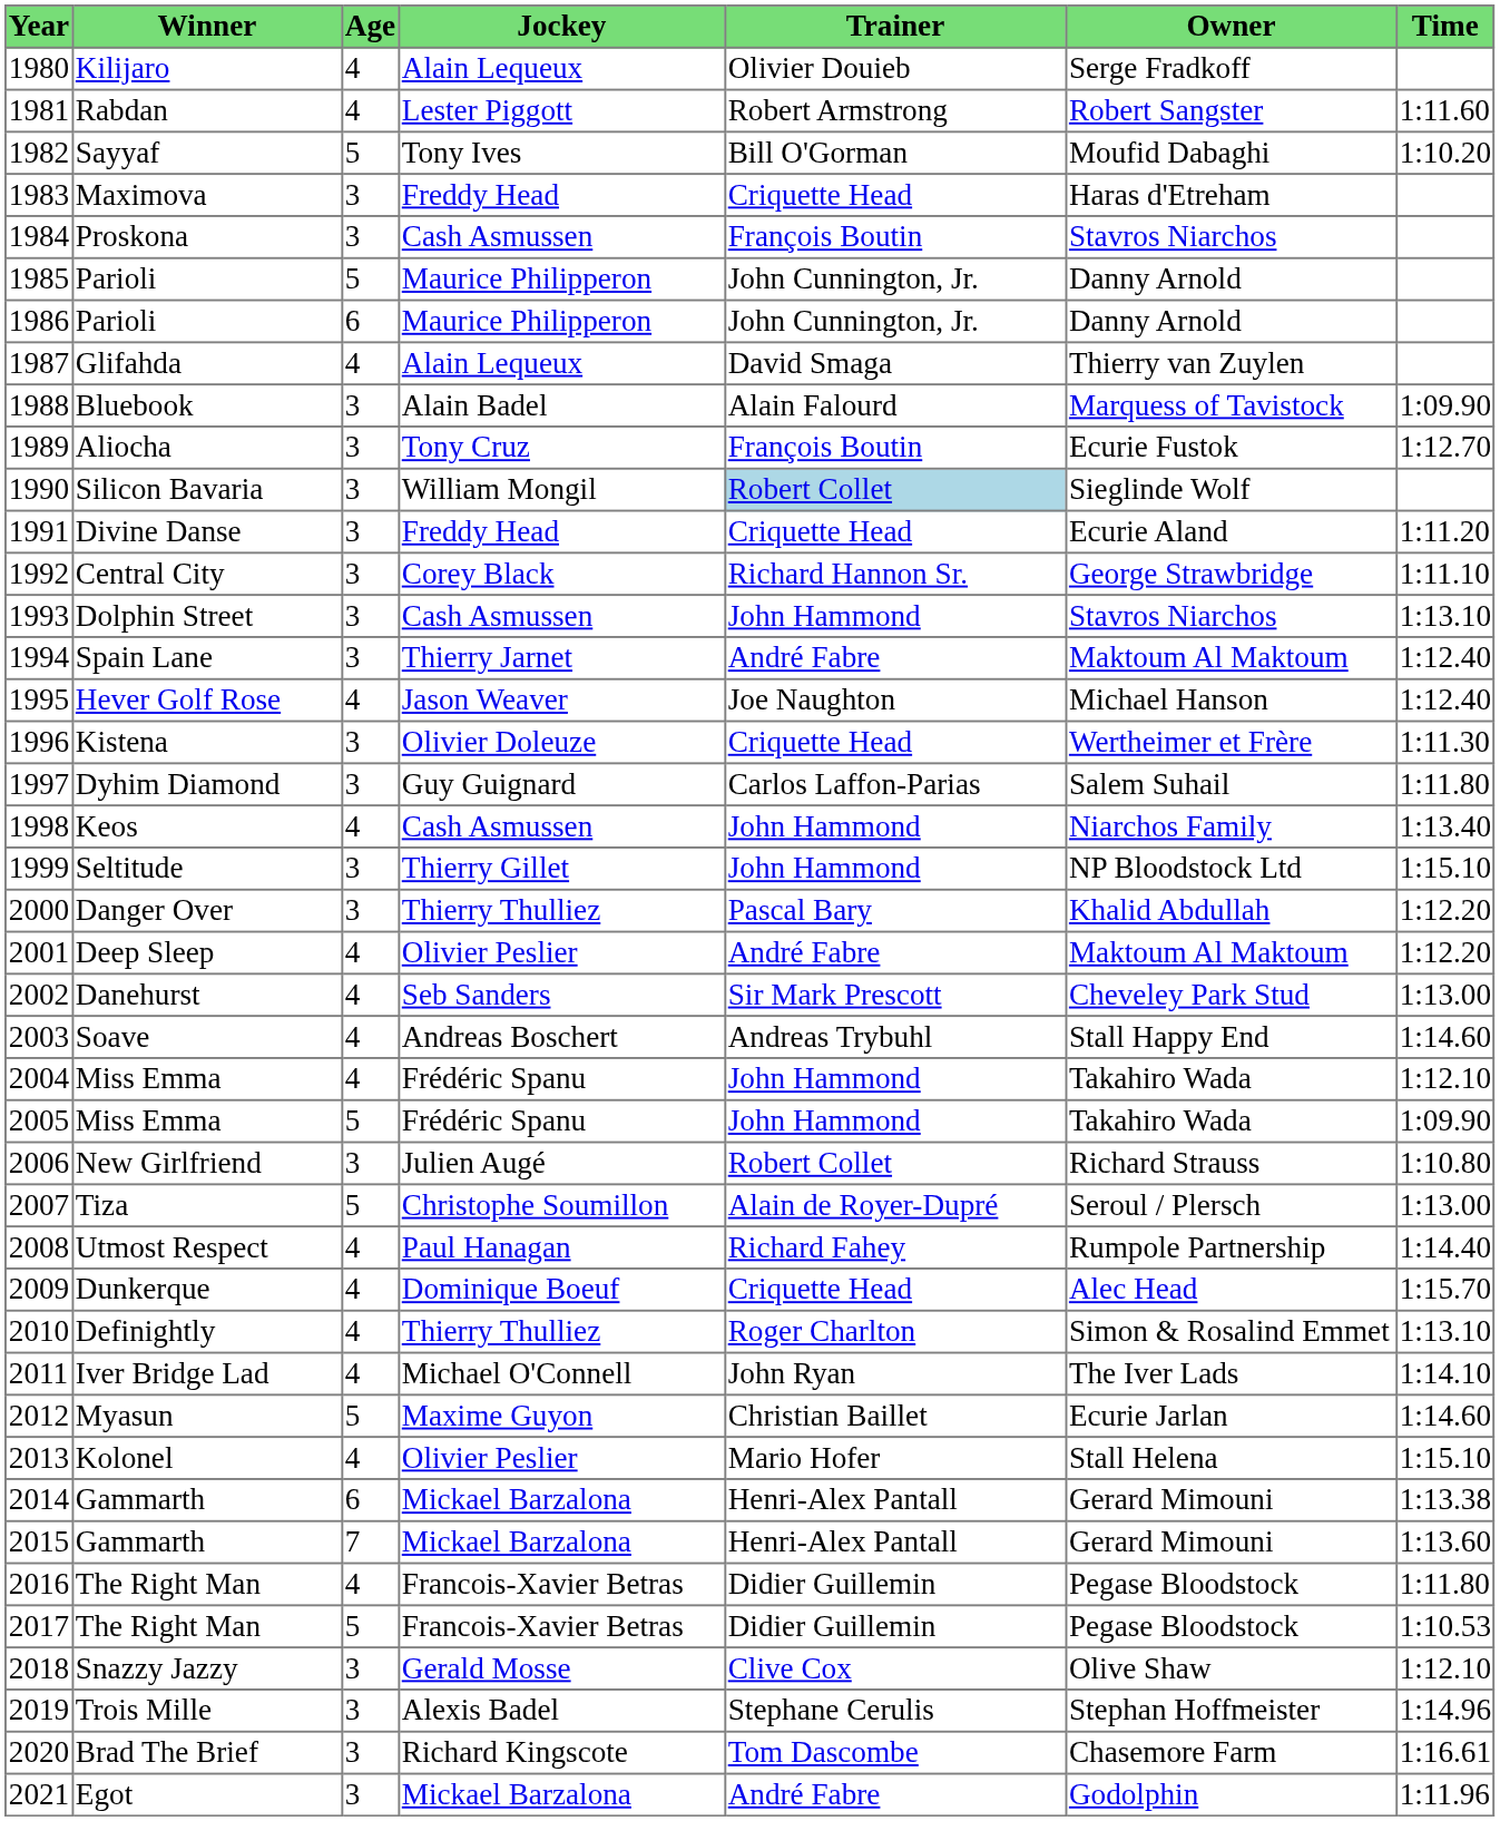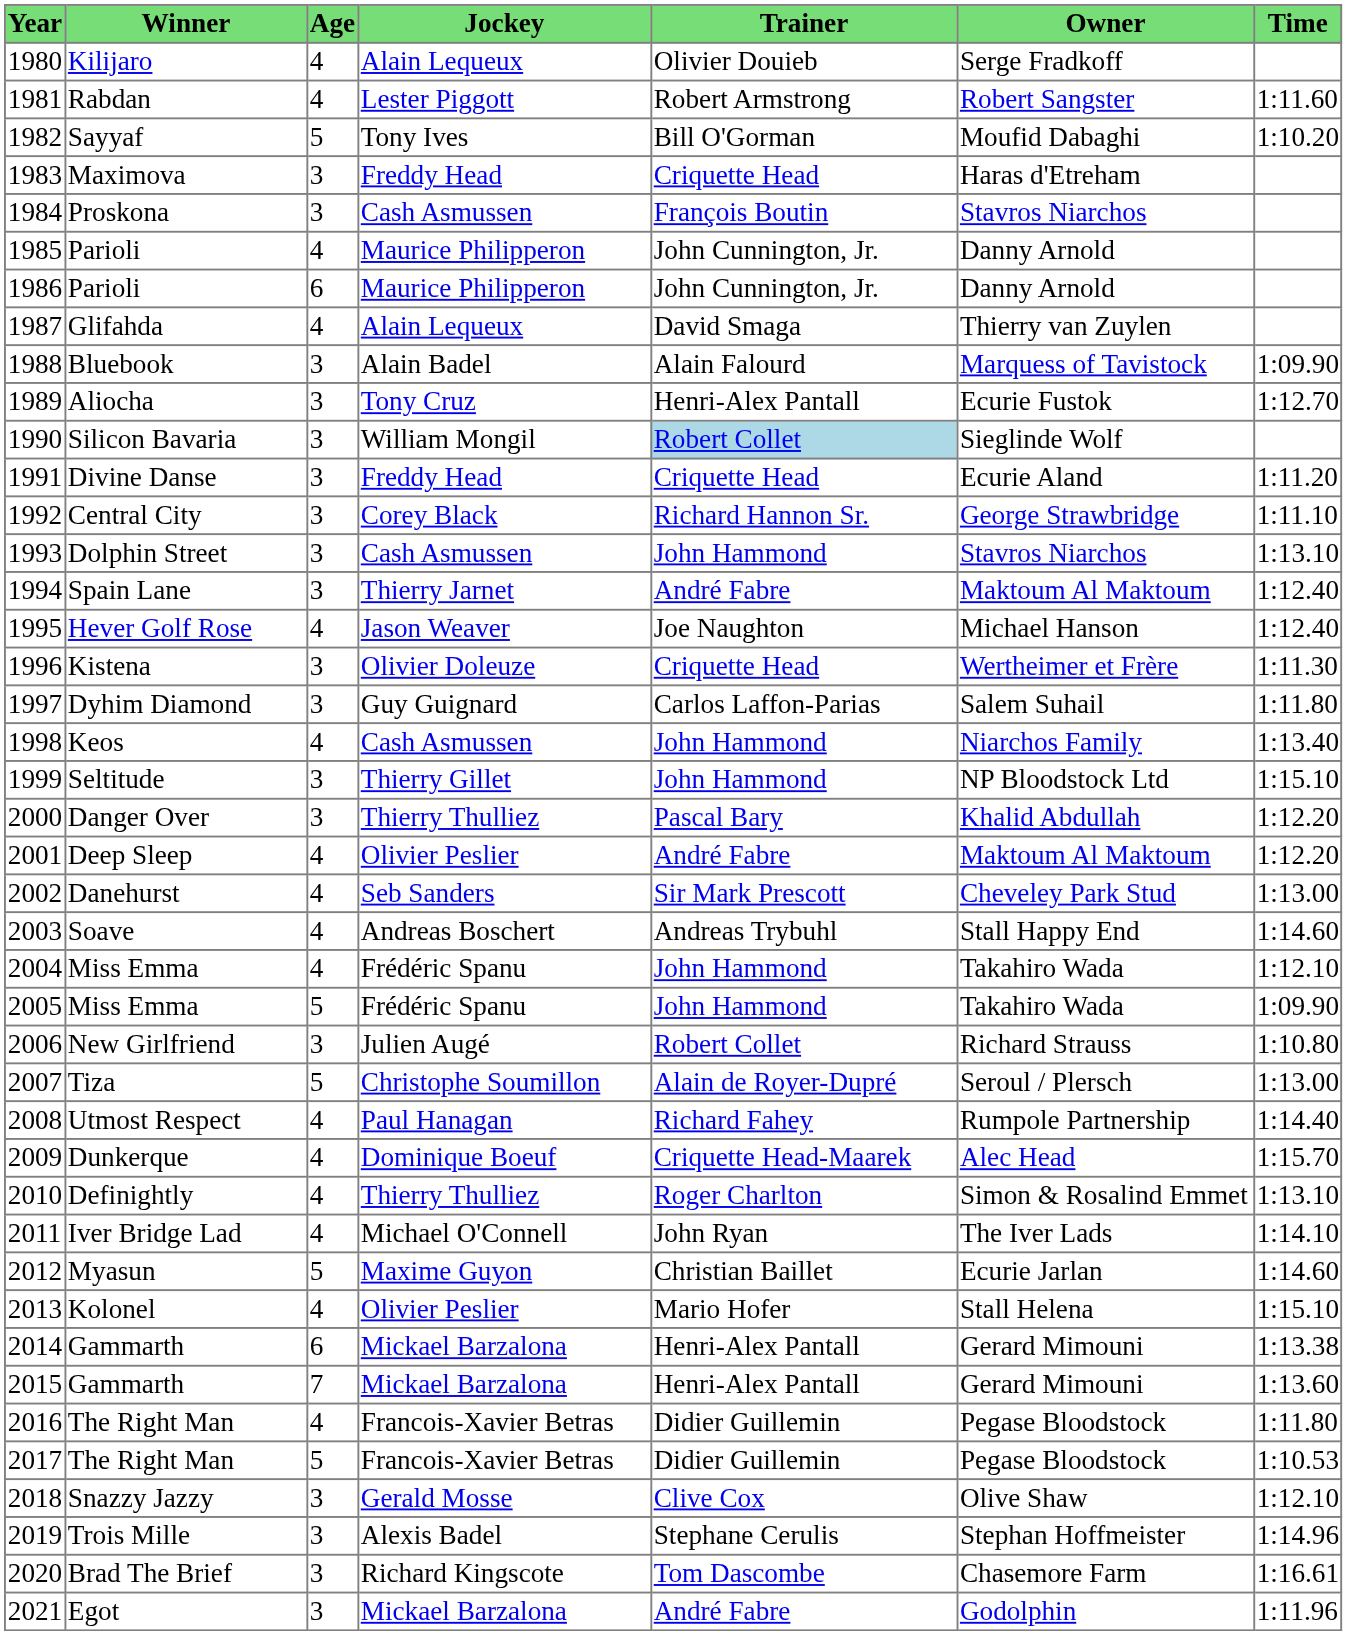1985 / Parioli | Age: 5 -> 4
Aliocha | Trainer: François Boutin -> Henri-Alex Pantall
Dunkerque | Trainer: Criquette Head -> Criquette Head-Maarek
